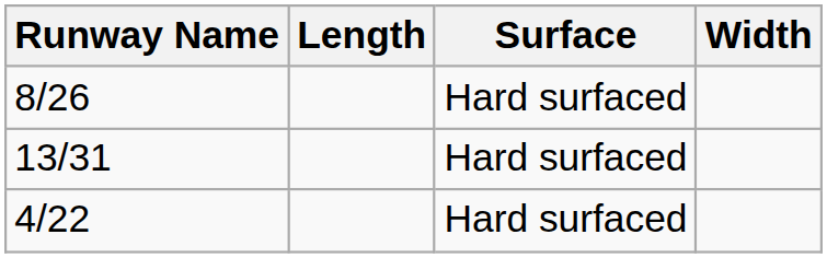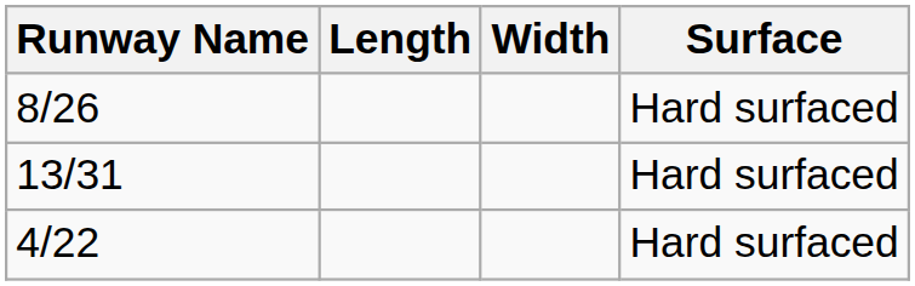columns swapped: Width <-> Surface
